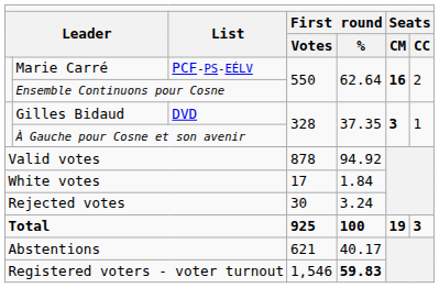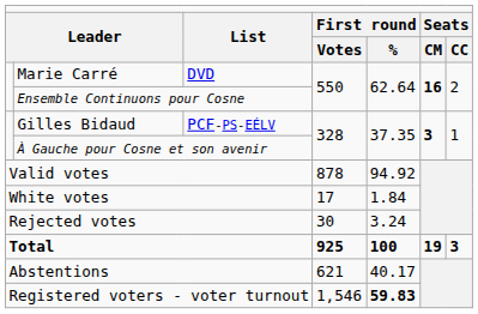Marie Carré | column 3: PCF-PS-EÉLV -> DVD
Gilles Bidaud | column 3: DVD -> PCF-PS-EÉLV
